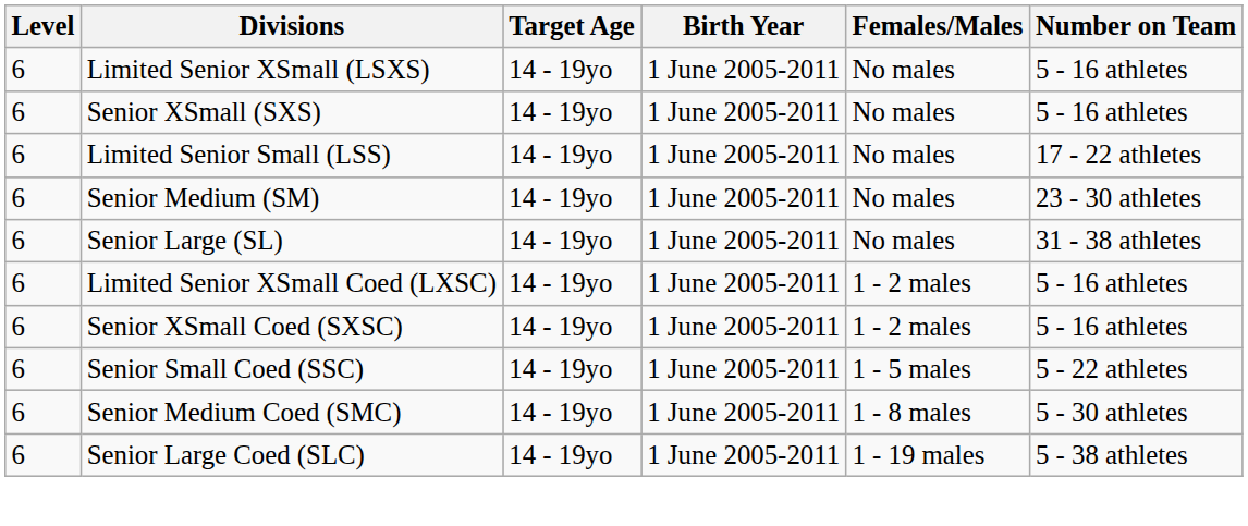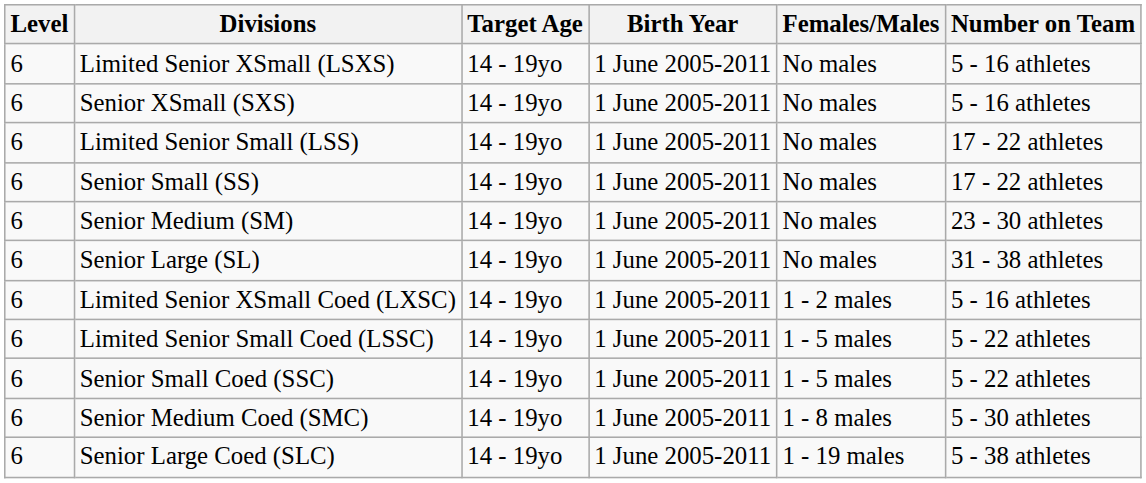+ row: 6 | Senior Small (SS) | 14 - 19yo | 1 June 2005-2011 | No males | 17 - 22 athletes
- row: 6 | Senior XSmall Coed (SXSC) | 14 - 19yo | 1 June 2005-2011 | 1 - 2 males | 5 - 16 athletes
+ row: 6 | Limited Senior Small Coed (LSSC) | 14 - 19yo | 1 June 2005-2011 | 1 - 5 males | 5 - 22 athletes
